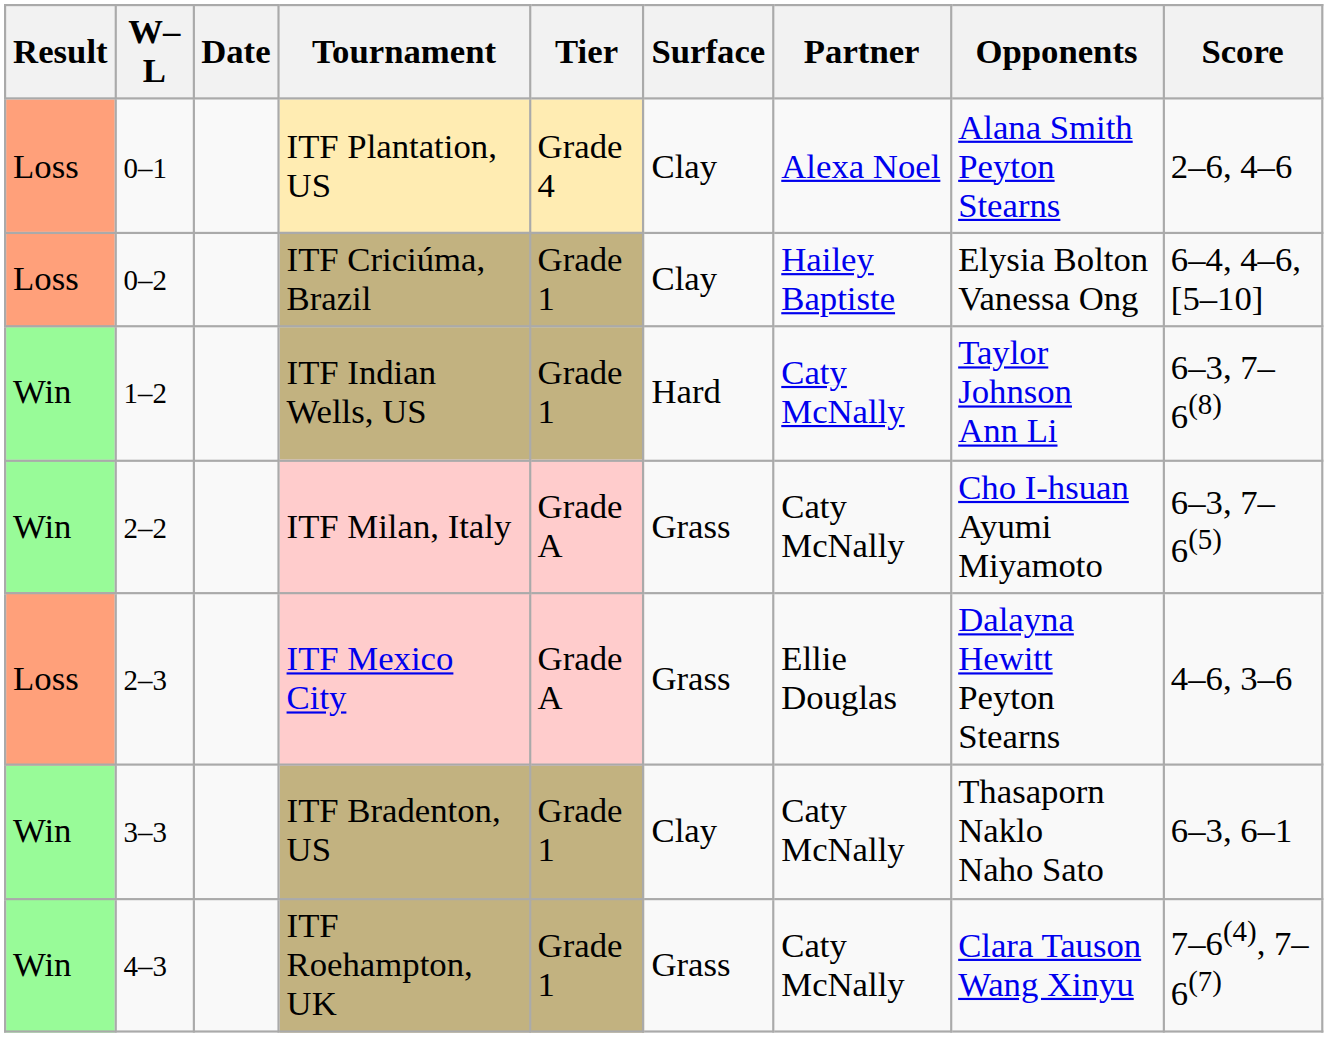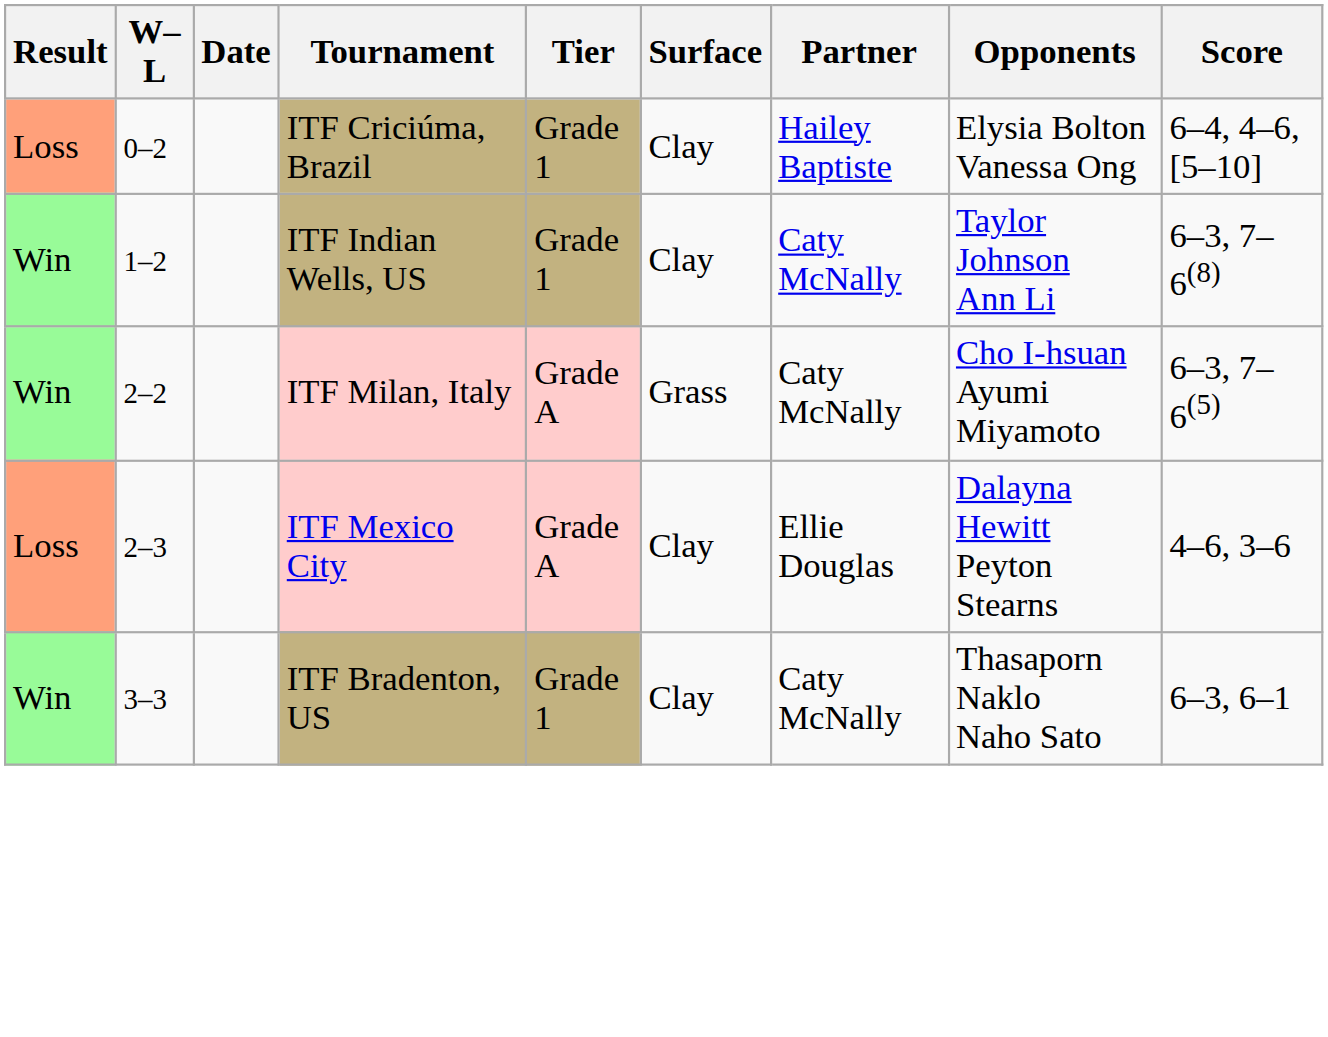- row: Loss | 0–1 | ITF Plantation, US | Grade 4 | Clay | Alexa Noel | Alana Smith Peyton Stearns | 2–6, 4–6
ITF Indian Wells, US | Surface: Hard -> Clay
ITF Mexico City | Surface: Grass -> Clay
- row: Win | 4–3 | ITF Roehampton, UK | Grade 1 | Grass | Caty McNally | Clara Tauson Wang Xinyu | 7–6(4), 7–6(7)
